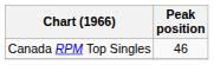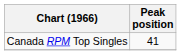Canada RPM Top Singles | Peak position: 46 -> 41
